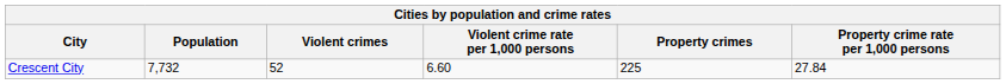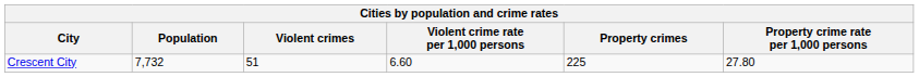Crescent City | Violent crimes: 52 -> 51
Crescent City | Property crime rate per 1,000 persons: 27.84 -> 27.80
